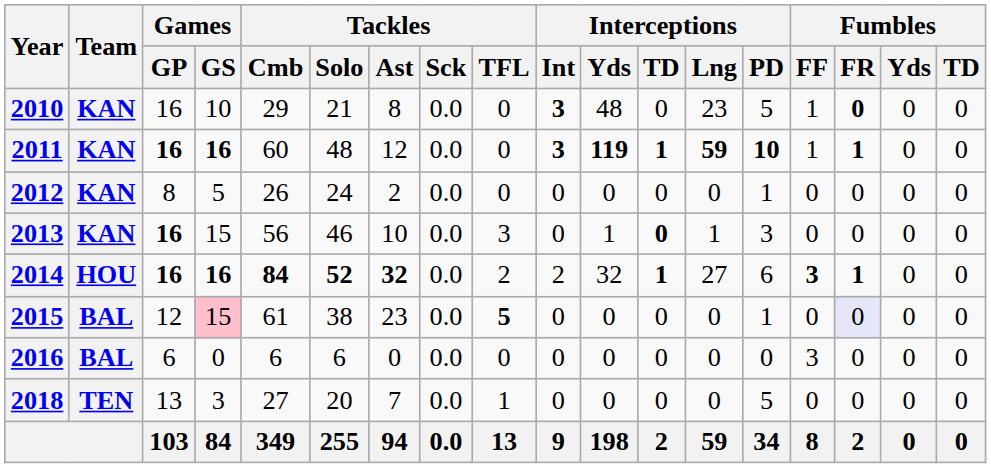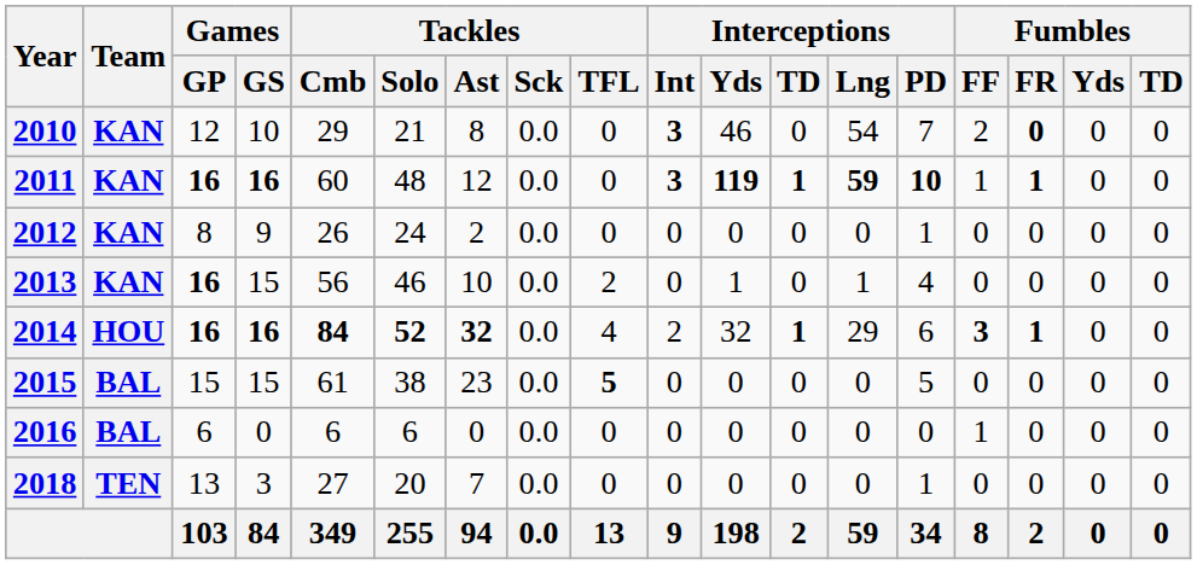2010 | Games / GP: 16 -> 12
2010 | Interceptions / Yds: 48 -> 46
2010 | Interceptions / Lng: 23 -> 54
2010 | Interceptions / PD: 5 -> 7
2010 | Fumbles / FF: 1 -> 2
2012 | Games / GS: 5 -> 9
2013 | Tackles / TFL: 3 -> 2
2013 | Interceptions / TD: bold -> normal
2013 | Interceptions / PD: 3 -> 4
2014 | Tackles / TFL: 2 -> 4
2014 | Interceptions / Lng: 27 -> 29
2015 | Games / GP: 12 -> 15
2015 | Games / GS: pink background -> no background
2015 | Interceptions / PD: 1 -> 5
2015 | Fumbles / FR: lavender background -> no background
2016 | Fumbles / FF: 3 -> 1
2018 | Tackles / TFL: 1 -> 0
2018 | Interceptions / PD: 5 -> 1
